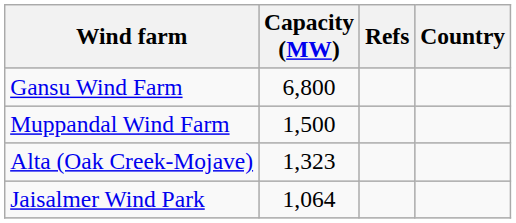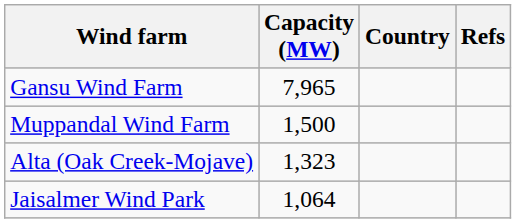columns swapped: Country <-> Refs
Gansu Wind Farm | Capacity (MW): 6,800 -> 7,965
